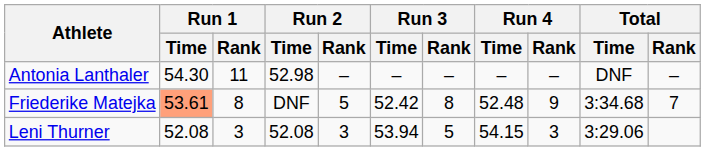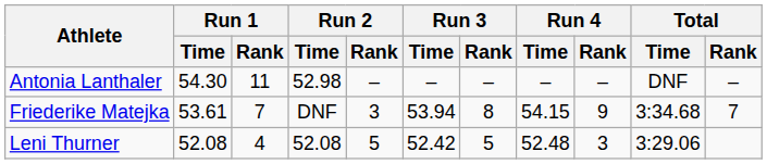Friederike Matejka | Run 1 / Time: lightsalmon background -> no background
Friederike Matejka | Run 1 / Rank: 8 -> 7
Friederike Matejka | Run 2 / Rank: 5 -> 3
Friederike Matejka | Run 3 / Time: 52.42 -> 53.94
Friederike Matejka | Run 4 / Time: 52.48 -> 54.15
Leni Thurner | Run 1 / Rank: 3 -> 4
Leni Thurner | Run 2 / Rank: 3 -> 5
Leni Thurner | Run 3 / Time: 53.94 -> 52.42
Leni Thurner | Run 4 / Time: 54.15 -> 52.48
